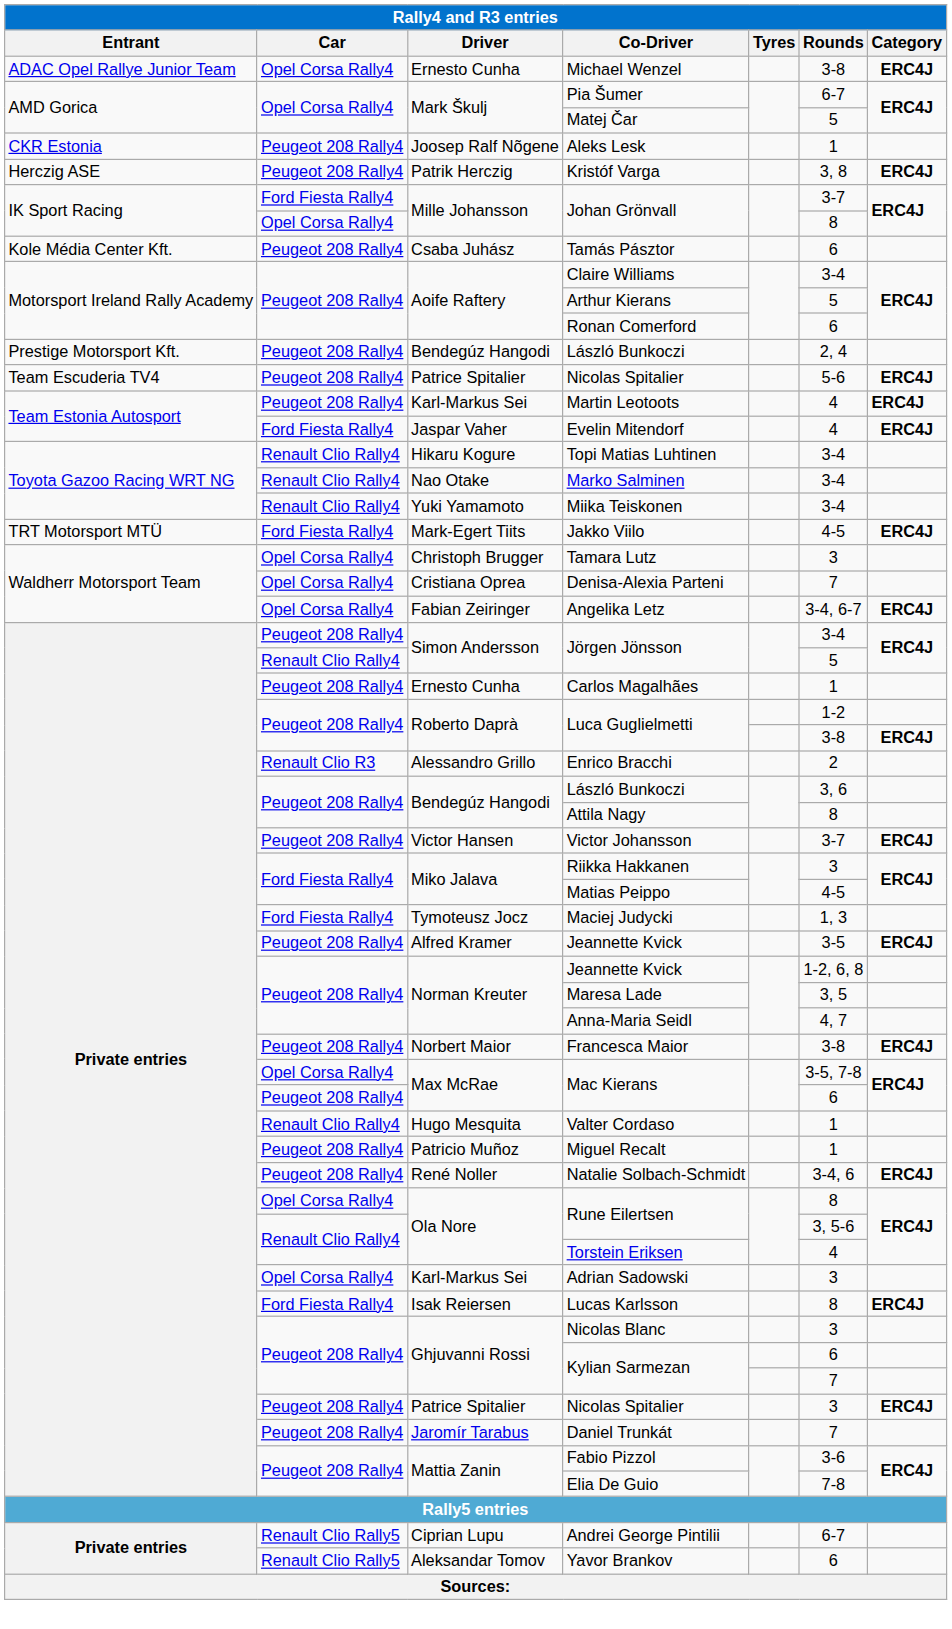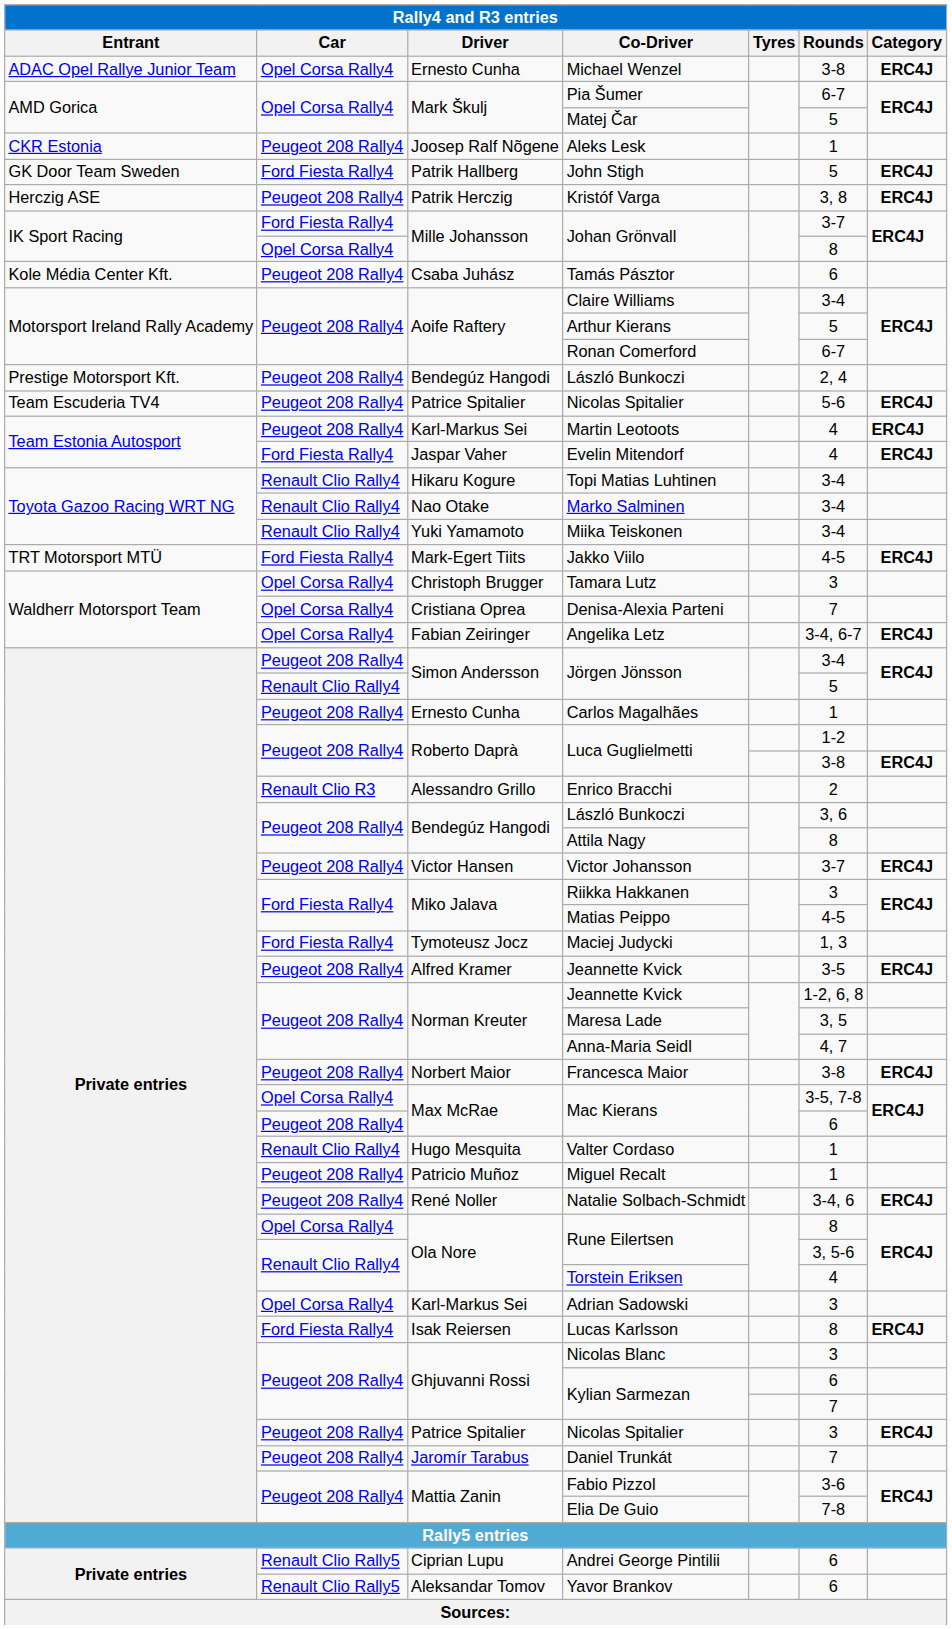+ row: GK Door Team Sweden | Ford Fiesta Rally4 | Patrik Hallberg | John Stigh | 5 | ERC4J
Ronan Comerford | Rounds: 6 -> 6-7
Andrei George Pintilii | Rounds: 6-7 -> 6
